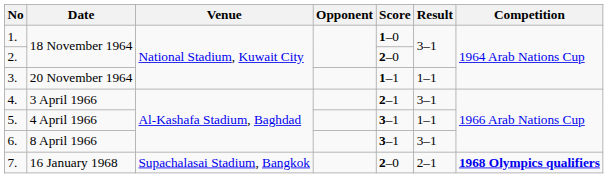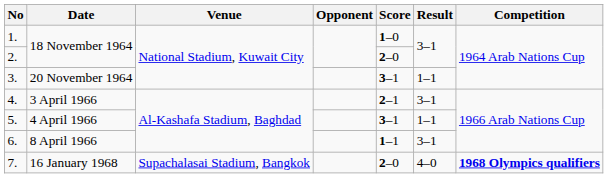3. | Score: 1–1 -> 3–1
6. | Score: 3–1 -> 1–1
7. | Result: 2–1 -> 4–0
